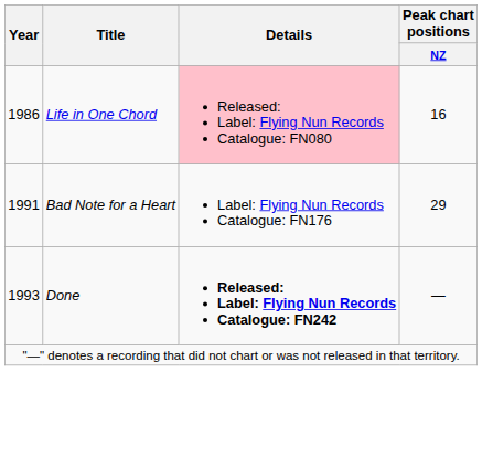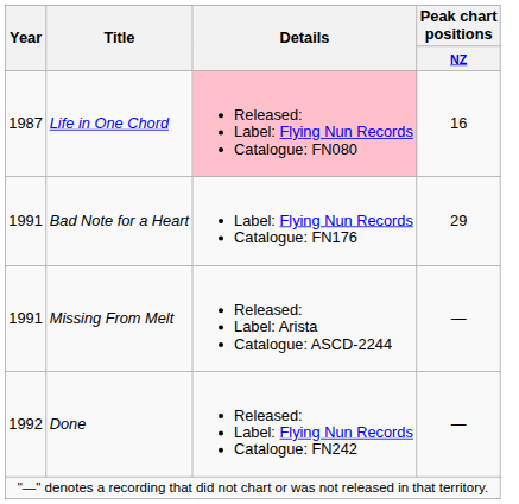Life in One Chord | Year: 1986 -> 1987
+ row: 1991 | Missing From Melt | Released: Label: Arista Catalogue: ASCD-2244 | —
Done | Year: 1993 -> 1992
Done | Details: bold -> normal
